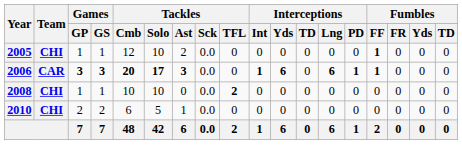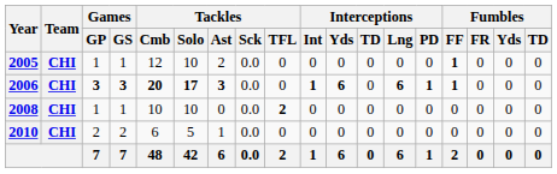2006 | Team: CAR -> CHI
